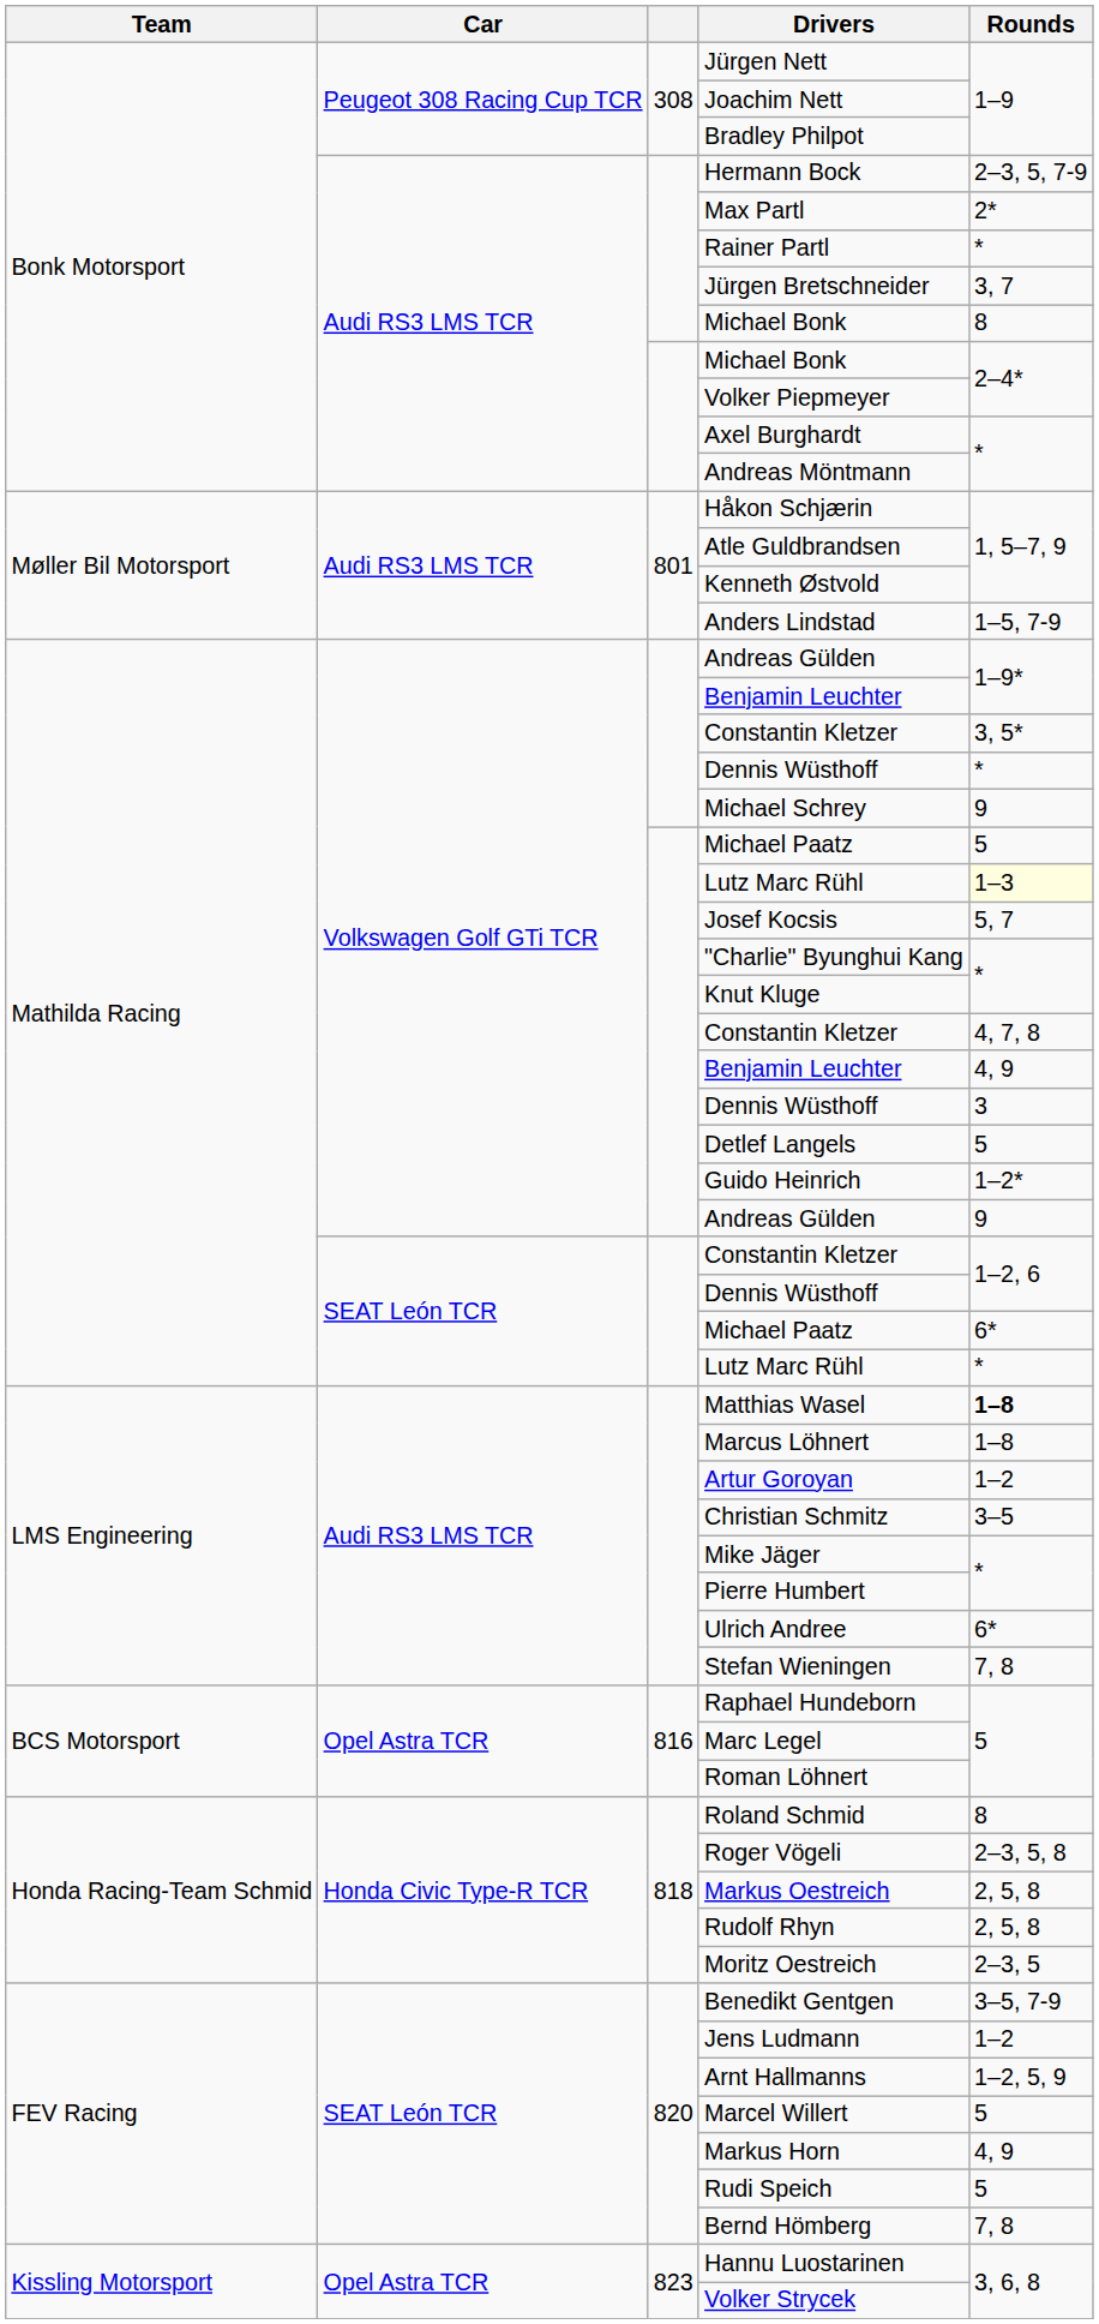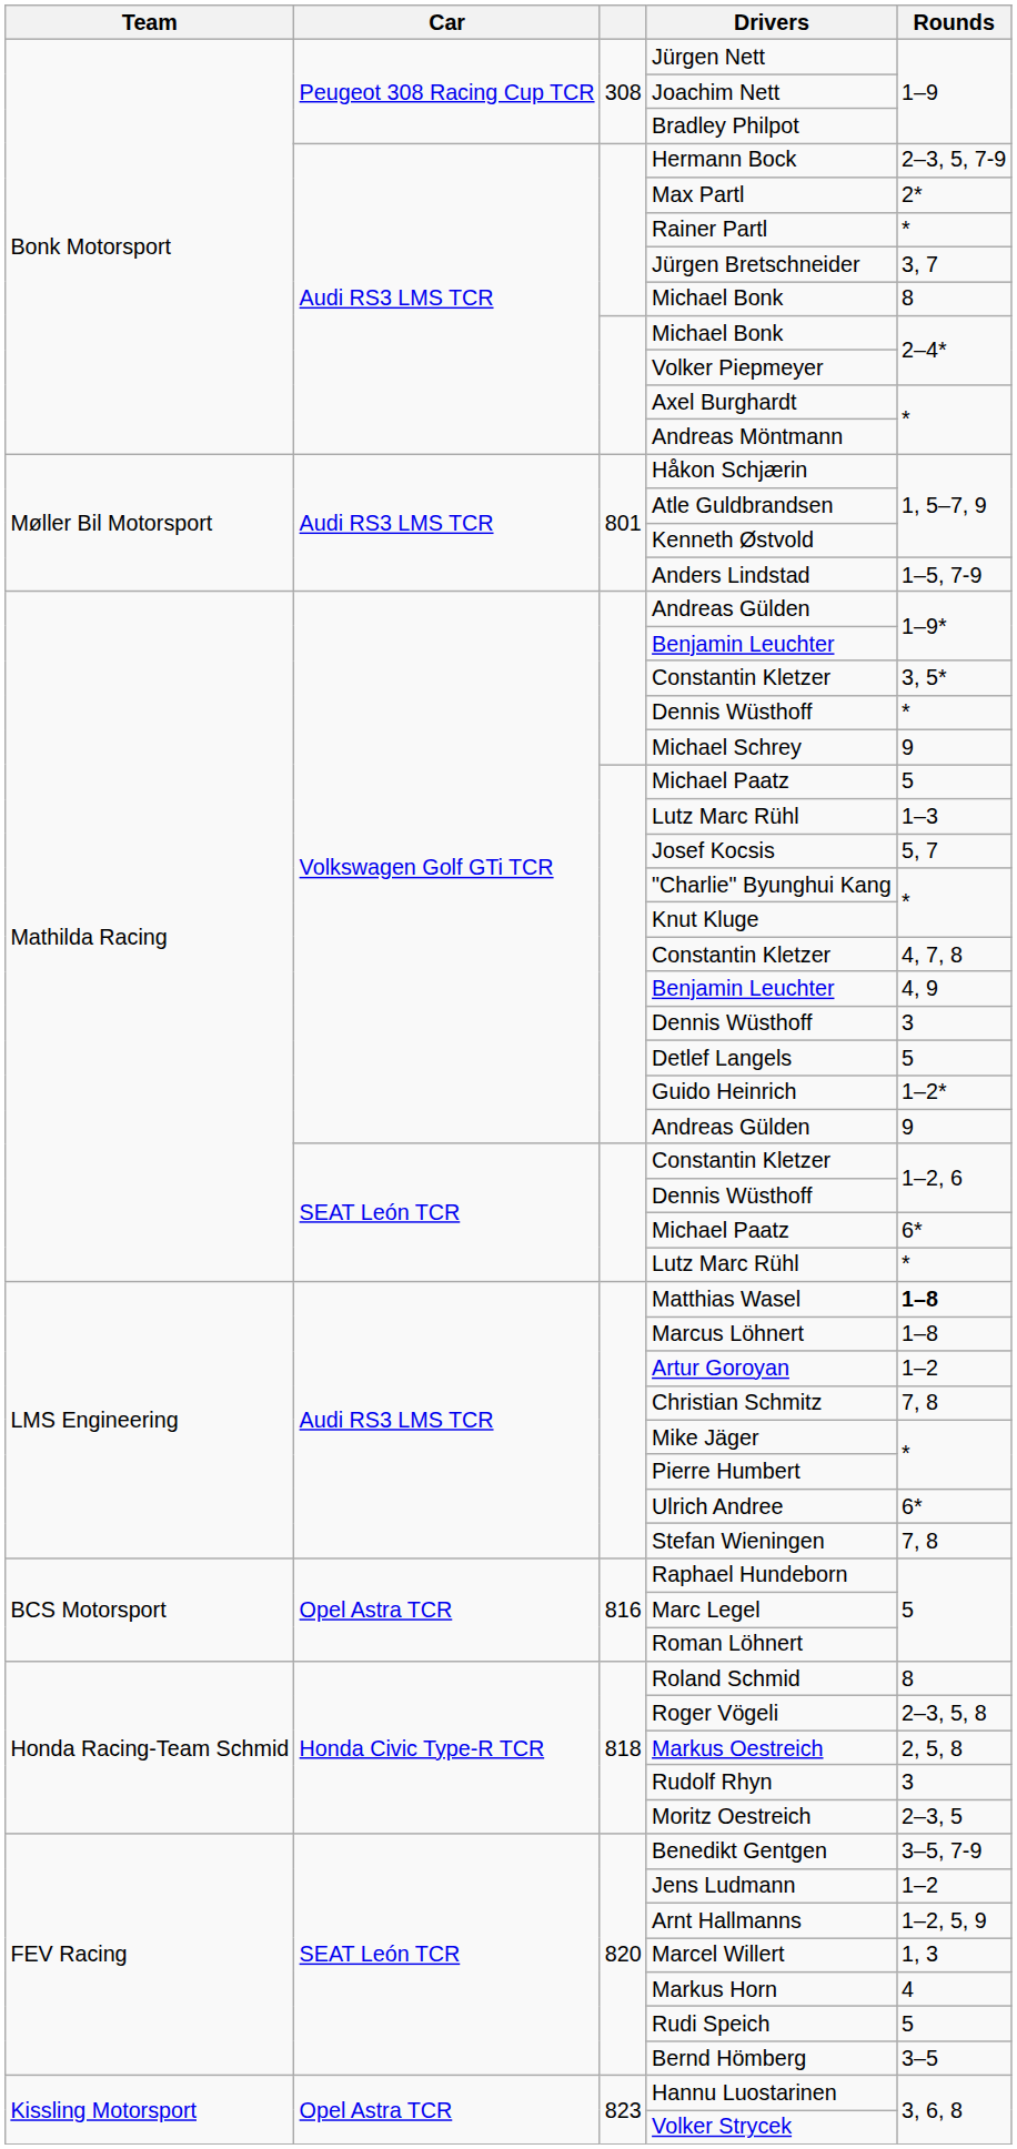Volkswagen Golf GTi TCR / Lutz Marc Rühl | Rounds: lightyellow background -> no background
Christian Schmitz | Rounds: 3–5 -> 7, 8
Rudolf Rhyn | Rounds: 2, 5, 8 -> 3
Marcel Willert | Rounds: 5 -> 1, 3
Markus Horn | Rounds: 4, 9 -> 4
Bernd Hömberg | Rounds: 7, 8 -> 3–5
